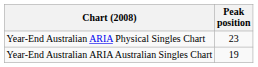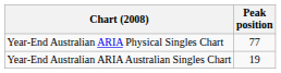Year-End Australian ARIA Physical Singles Chart | Peak position: 23 -> 77
